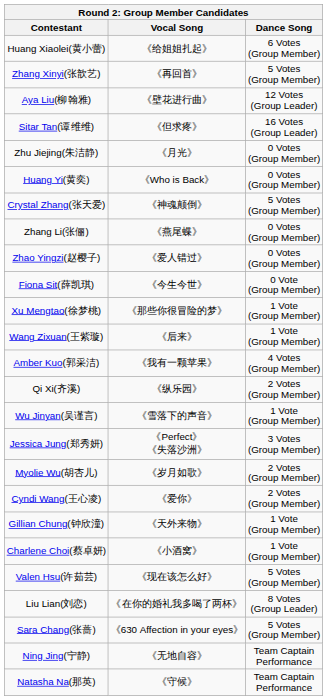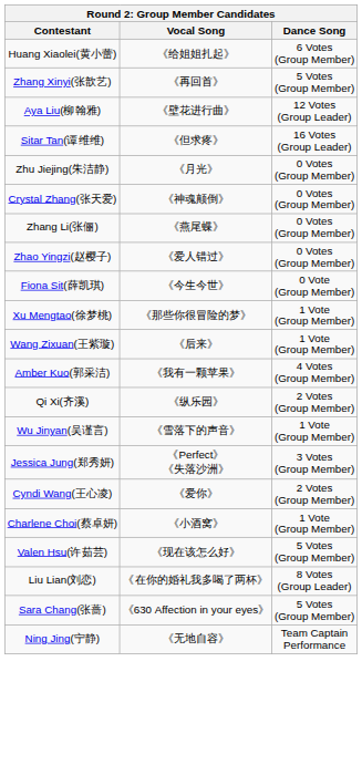- row: Huang Yi(黄奕) | 《Who is Back》 | 0 Votes (Group Member)
Crystal Zhang(张天爱) | Dance Song: 5 Votes (Group Member) -> 0 Votes (Group Member)
- row: Myolie Wu(胡杏儿) | 《岁月如歌》 | 2 Votes (Group Member)
- row: Gillian Chung(钟欣潼) | 《天外来物》 | 1 Vote (Group Member)
- row: Natasha Na(那英) | 《守候》 | Team Captain Performance
